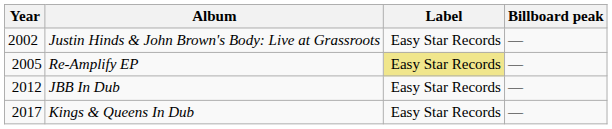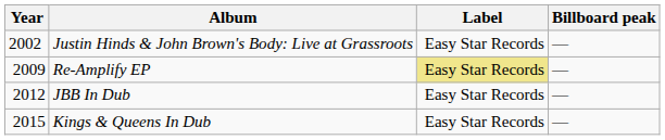Re-Amplify EP | Year: 2005 -> 2009
Kings & Queens In Dub | Year: 2017 -> 2015
